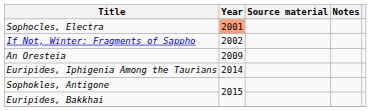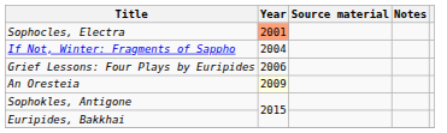If Not, Winter: Fragments of Sappho | Year: 2002 -> 2004
+ row: Grief Lessons: Four Plays by Euripides | 2006
An Oresteia | Year: no background -> lightyellow background
- row: Euripides, Iphigenia Among the Taurians | 2014
